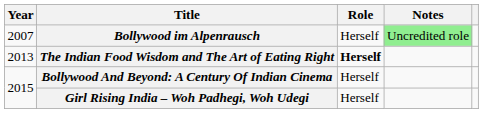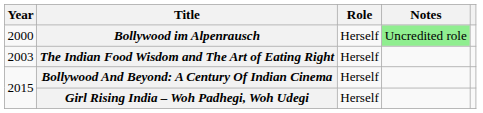Bollywood im Alpenrausch | Year: 2007 -> 2000
The Indian Food Wisdom and The Art of Eating Right | Year: 2013 -> 2003
The Indian Food Wisdom and The Art of Eating Right | Role: bold -> normal
